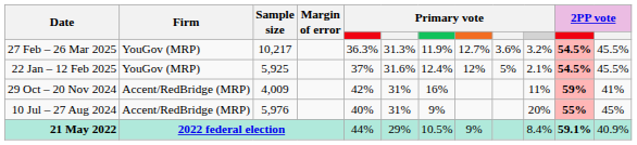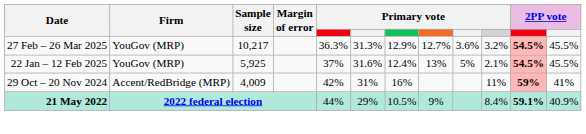27 Feb – 26 Mar 2025 | column 7: 11.9% -> 12.9%
22 Jan – 12 Feb 2025 | column 8: 12% -> 13%
- row: 10 Jul – 27 Aug 2024 | Accent/RedBridge (MRP) | 5,976 | 40% | 31% | 9% | 20% | 55% | 45%
